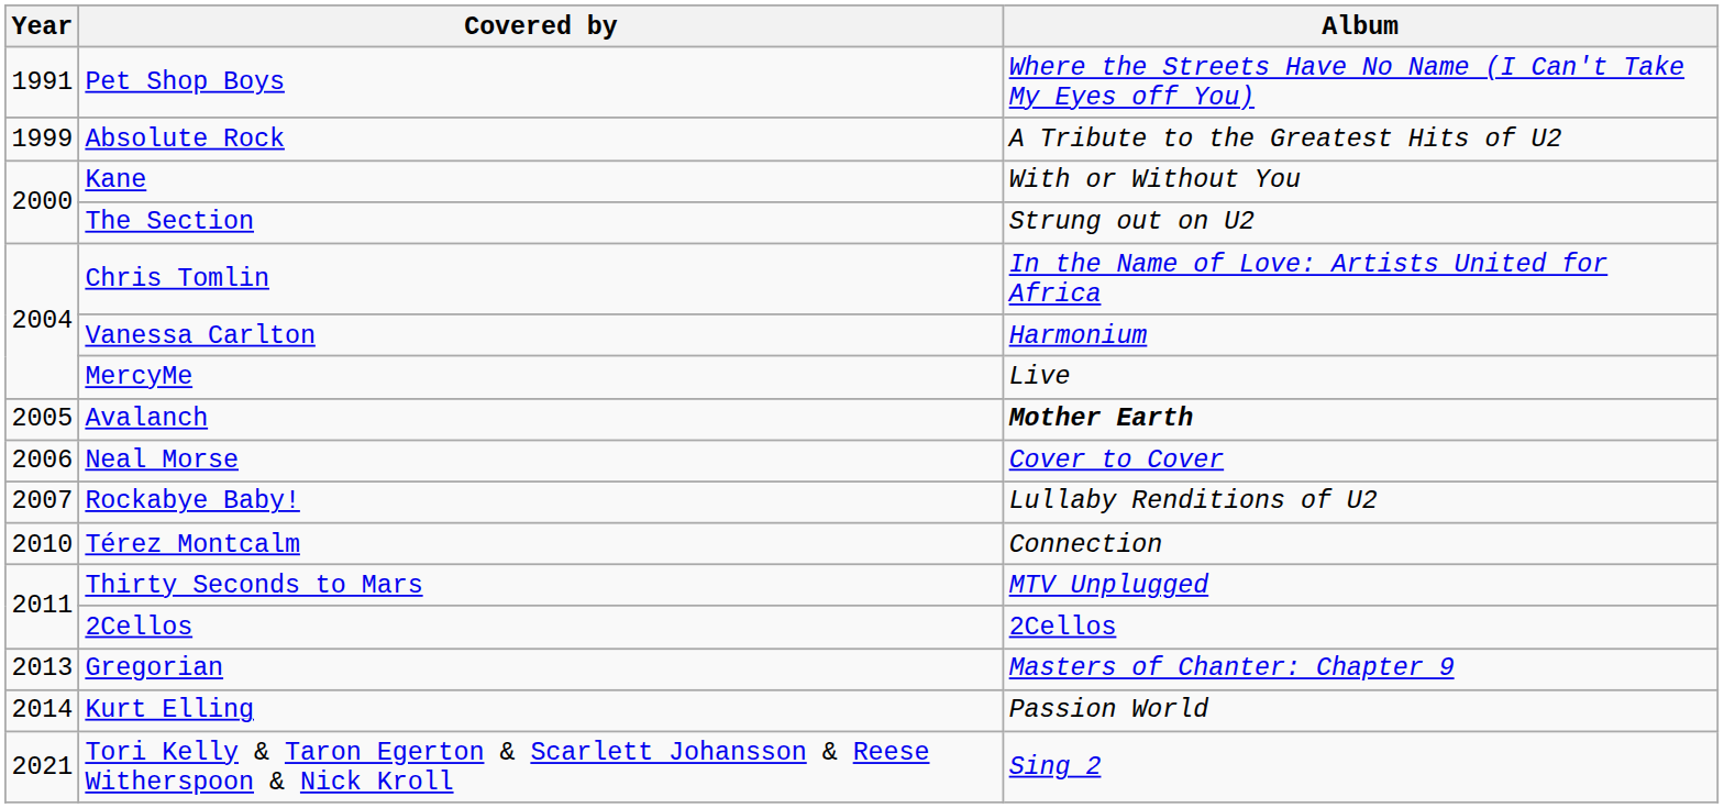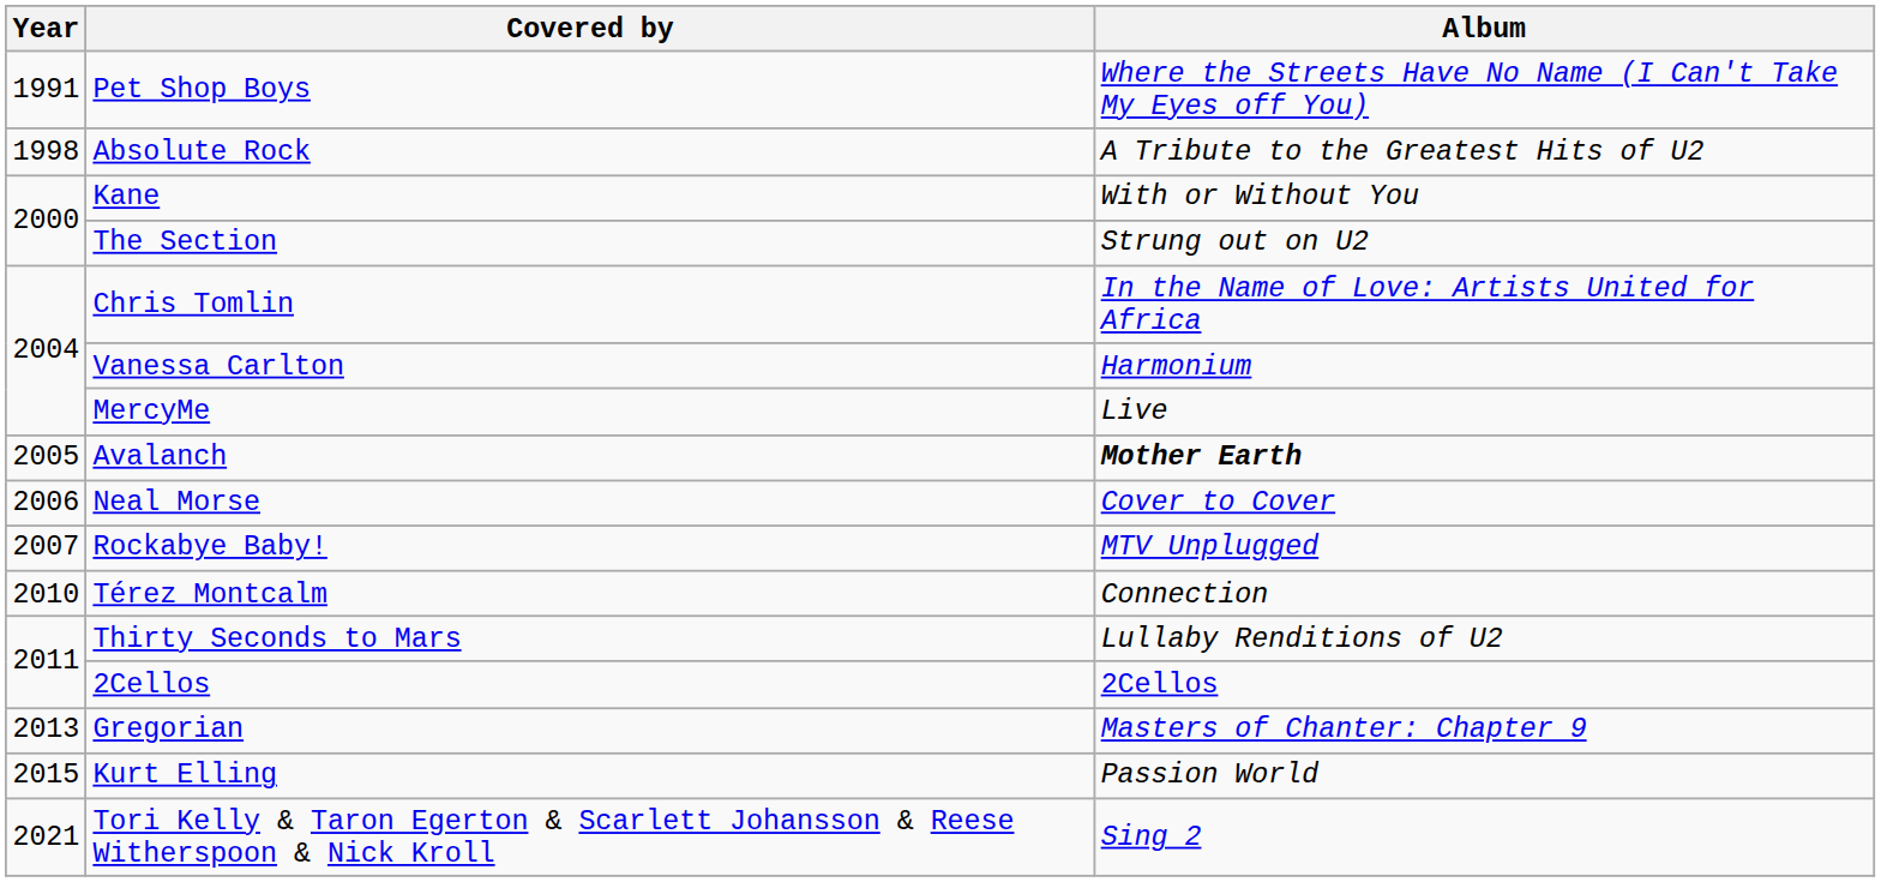Absolute Rock | Year: 1999 -> 1998
Rockabye Baby! | Album: Lullaby Renditions of U2 -> MTV Unplugged
Thirty Seconds to Mars | Album: MTV Unplugged -> Lullaby Renditions of U2
Kurt Elling | Year: 2014 -> 2015
